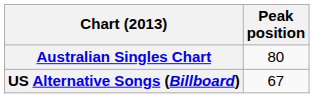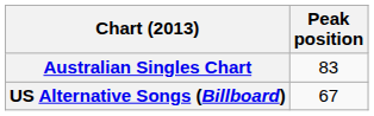Australian Singles Chart | Peak position: 80 -> 83
